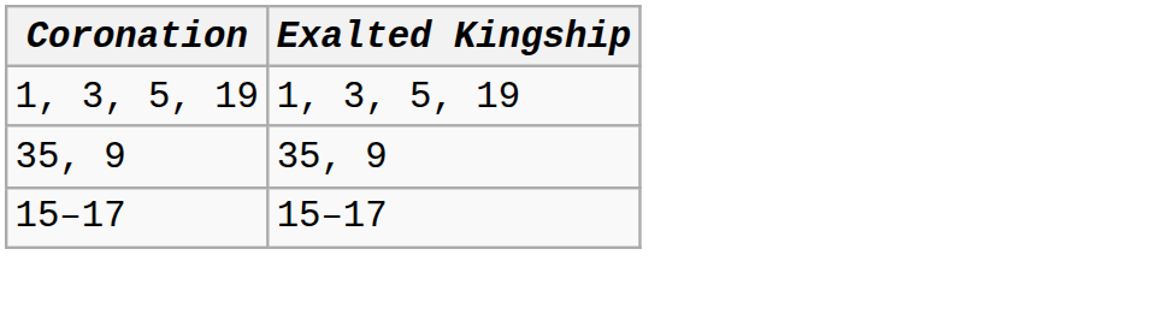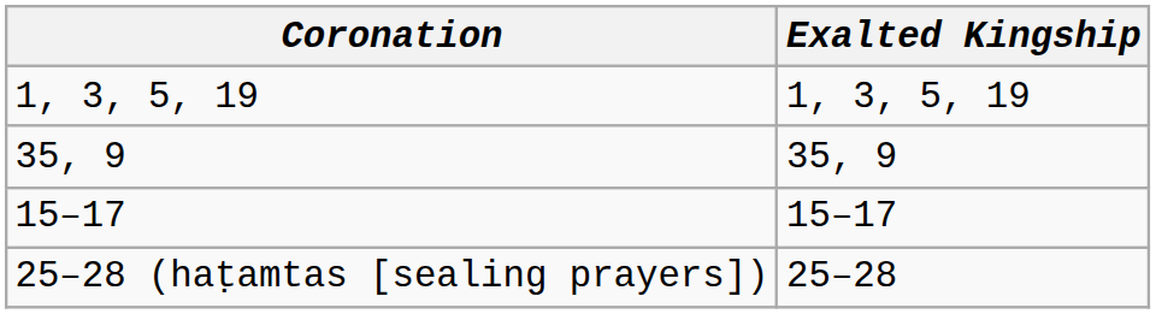+ row: 25–28 (haṭamtas [sealing prayers]) | 25–28
